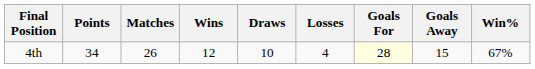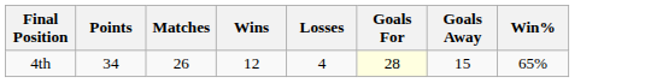- column: Draws | 10
4th | Win%: 67% -> 65%
